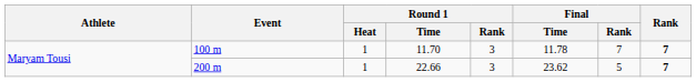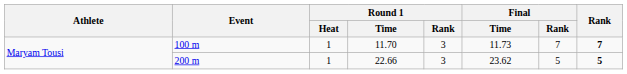100 m | Final / Time: 11.78 -> 11.73
200 m | Rank: 7 -> 5
